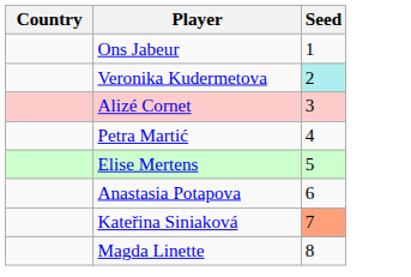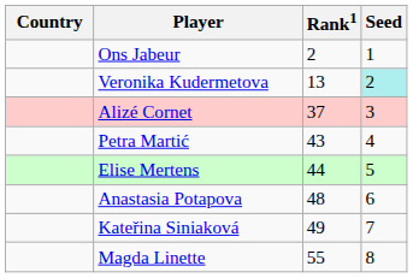+ column: Rank1 | 2 | 13 | 37 | 43 | 44 | 48 | 49 | 55
Kateřina Siniaková | Seed: lightsalmon background -> no background
